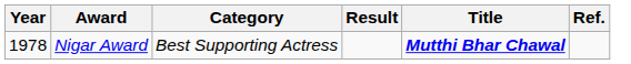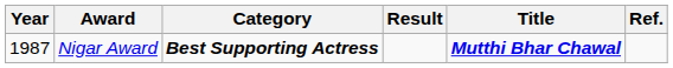Nigar Award | Year: 1978 -> 1987
Nigar Award | Category: normal -> bold
